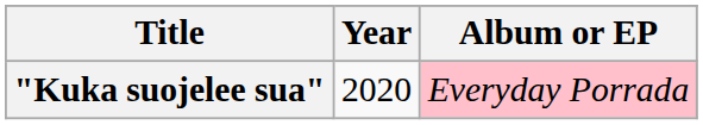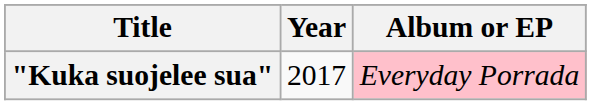"Kuka suojelee sua" | Year: 2020 -> 2017
